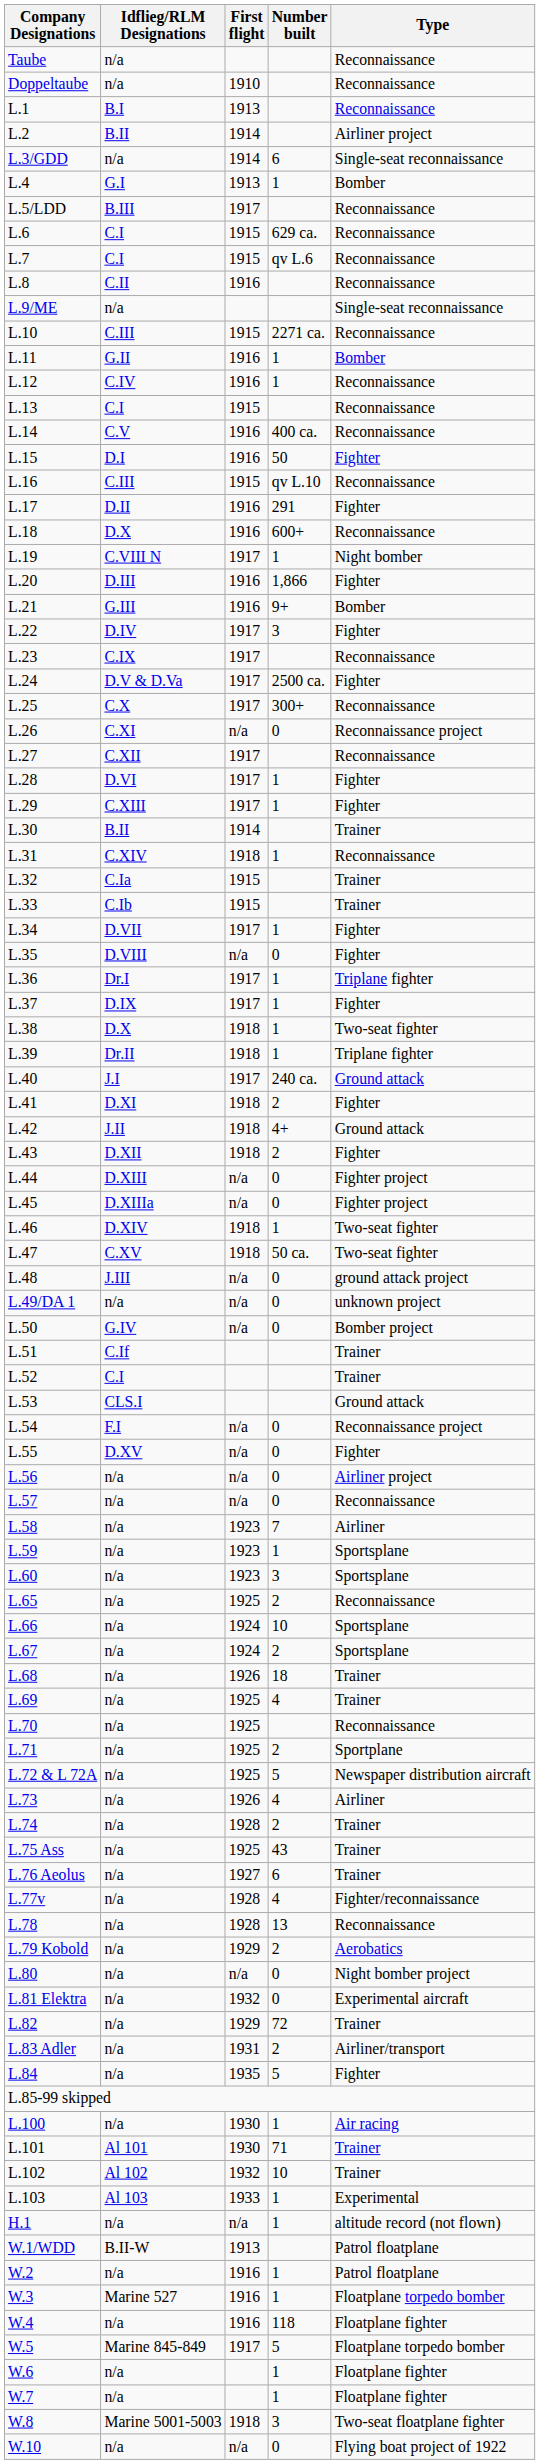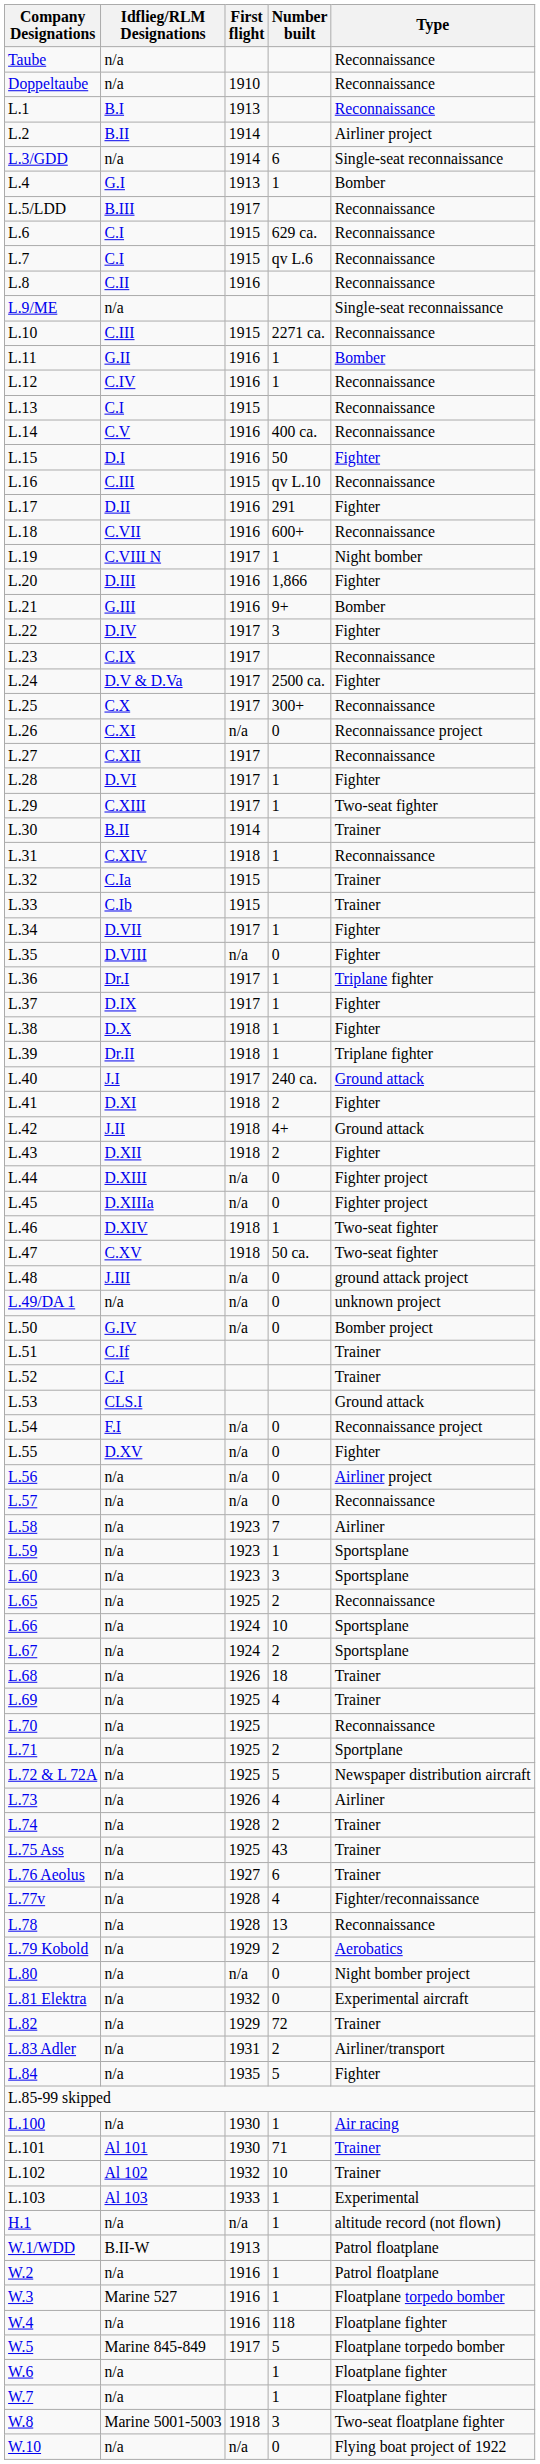L.18 | Idflieg/RLM Designations: D.X -> C.VII
L.29 | Type: Fighter -> Two-seat fighter
L.38 | Type: Two-seat fighter -> Fighter
